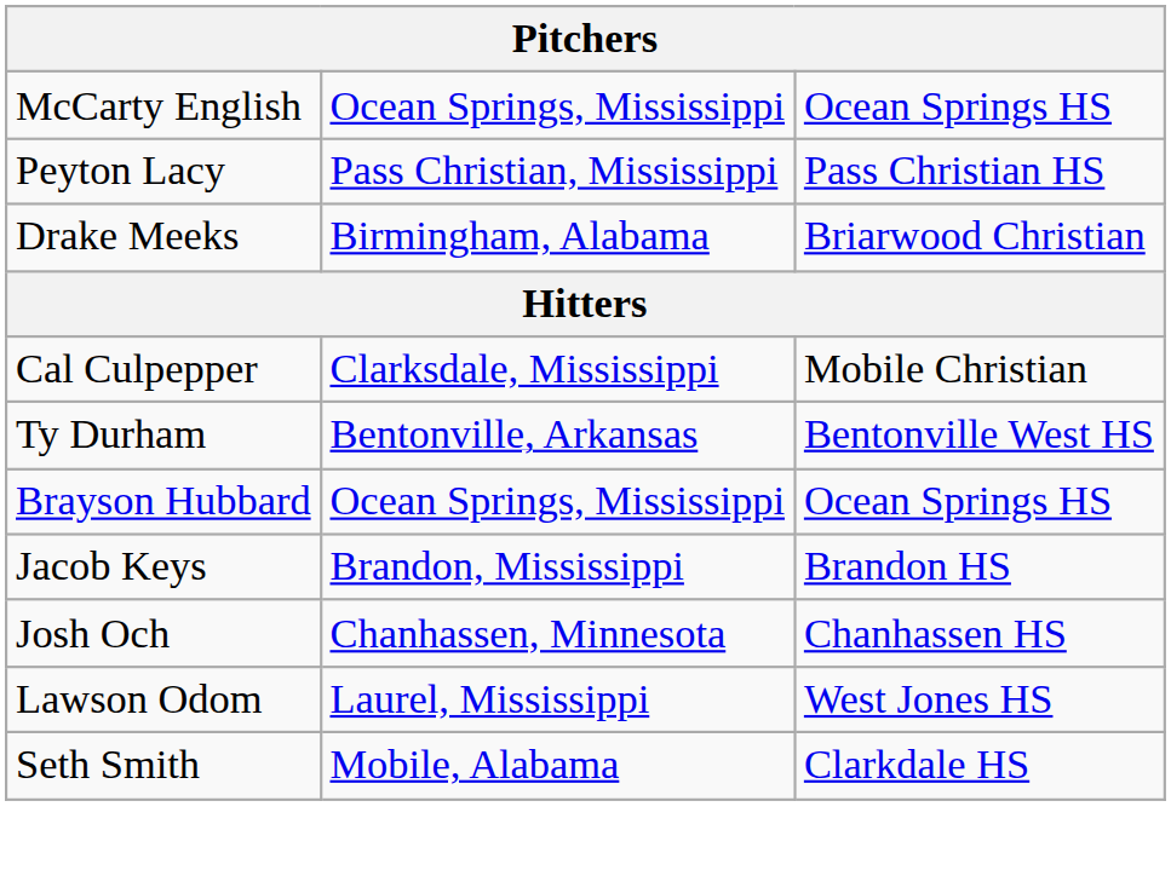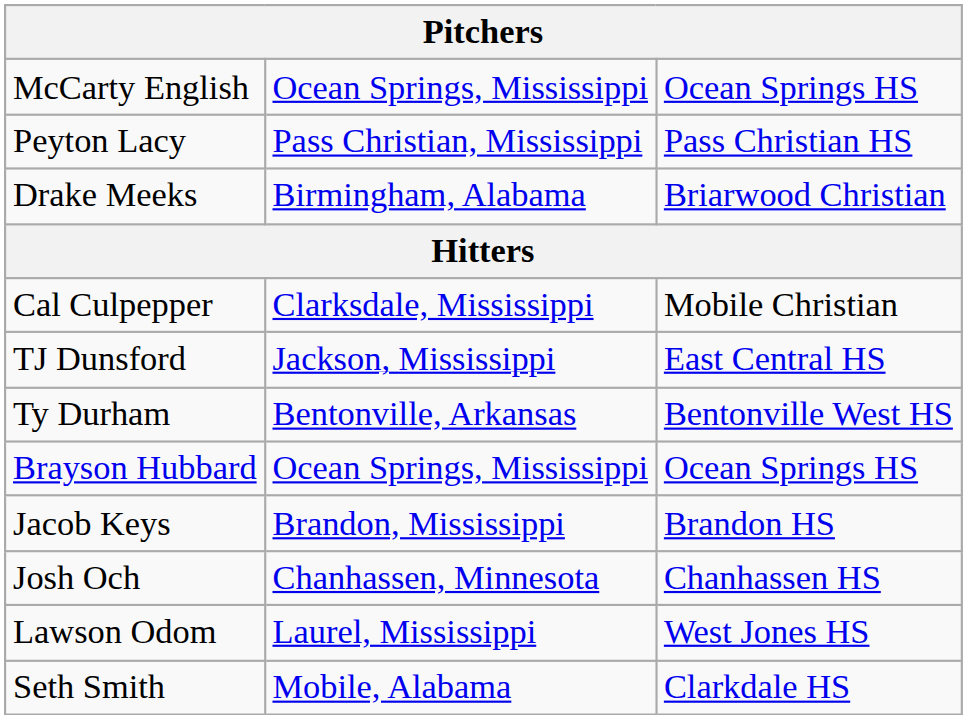+ row: TJ Dunsford | Jackson, Mississippi | East Central HS
